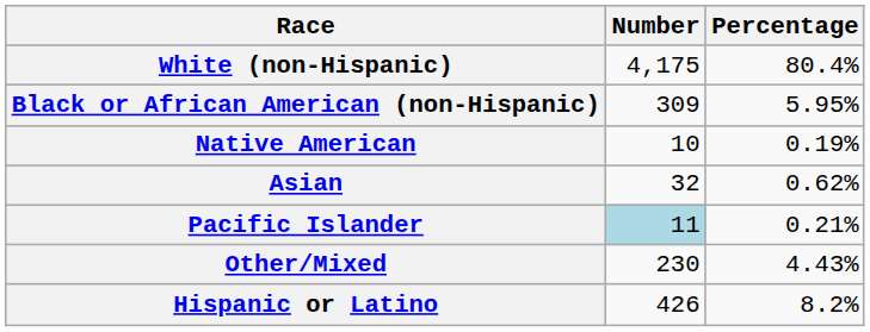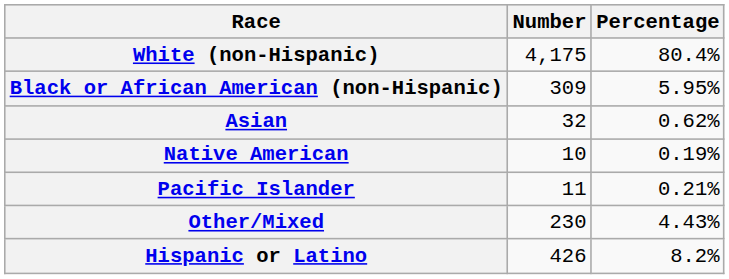rows swapped: Native American <-> Asian
Pacific Islander | Number: lightblue background -> no background
